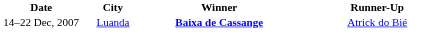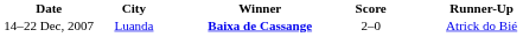+ column: Score | 2–0
